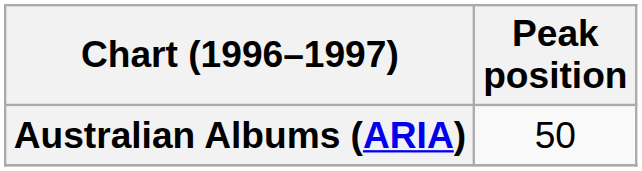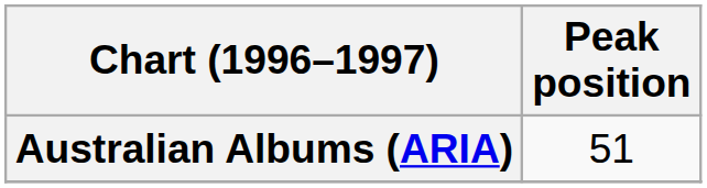Australian Albums (ARIA) | Peak position: 50 -> 51
